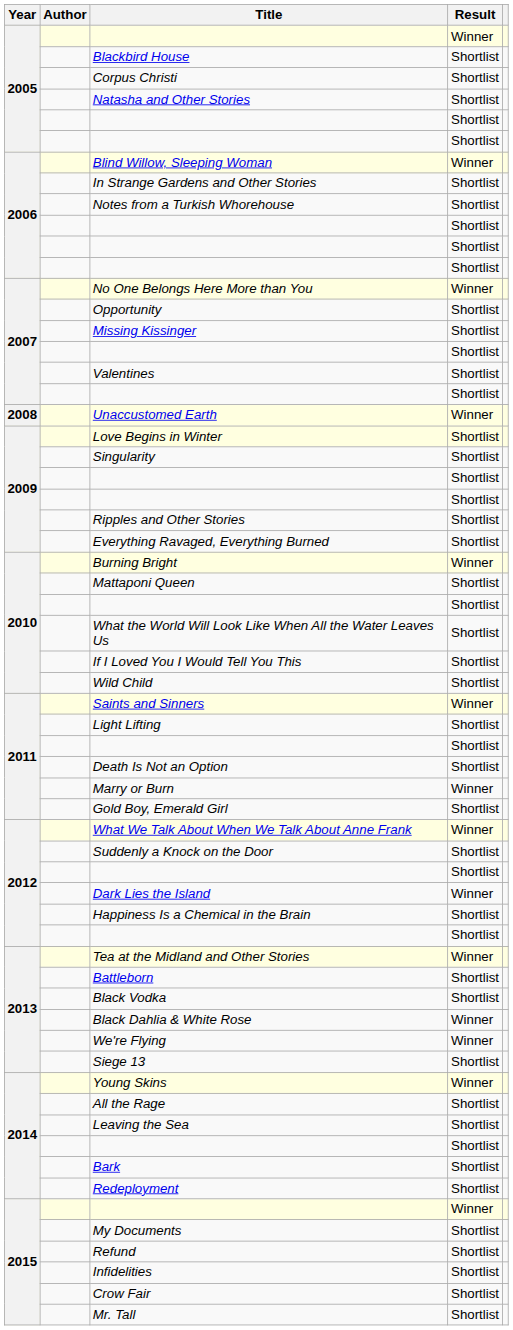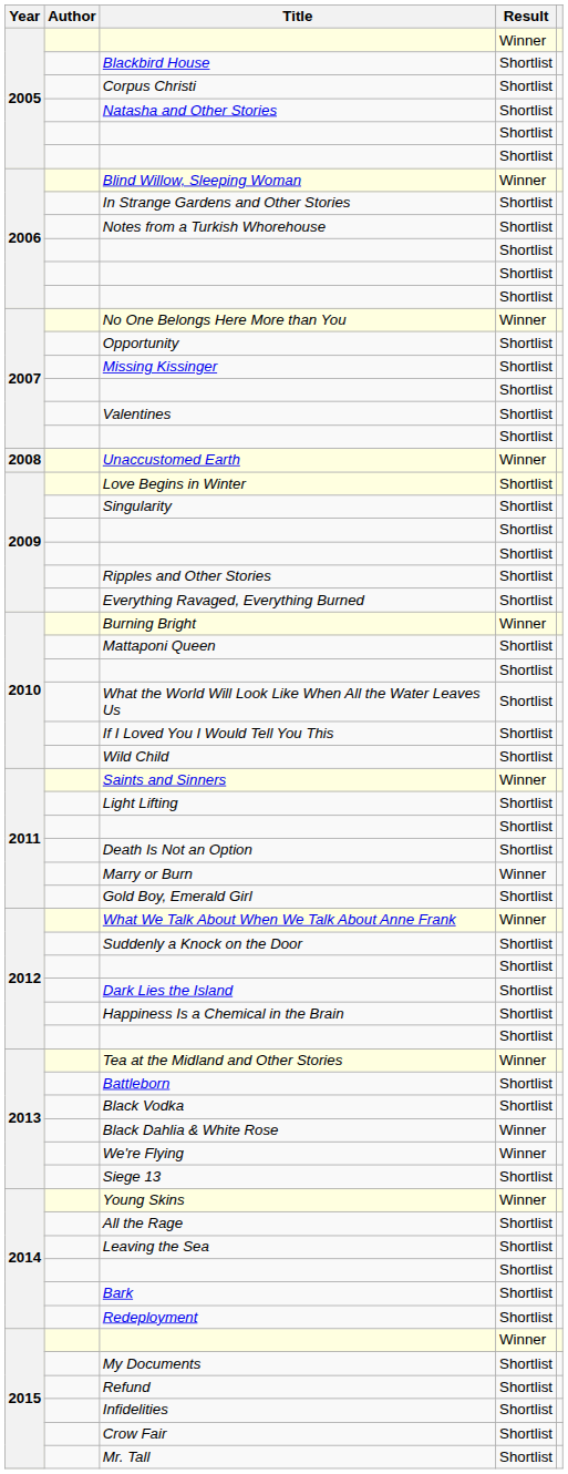Dark Lies the Island | Result: Winner -> Shortlist
